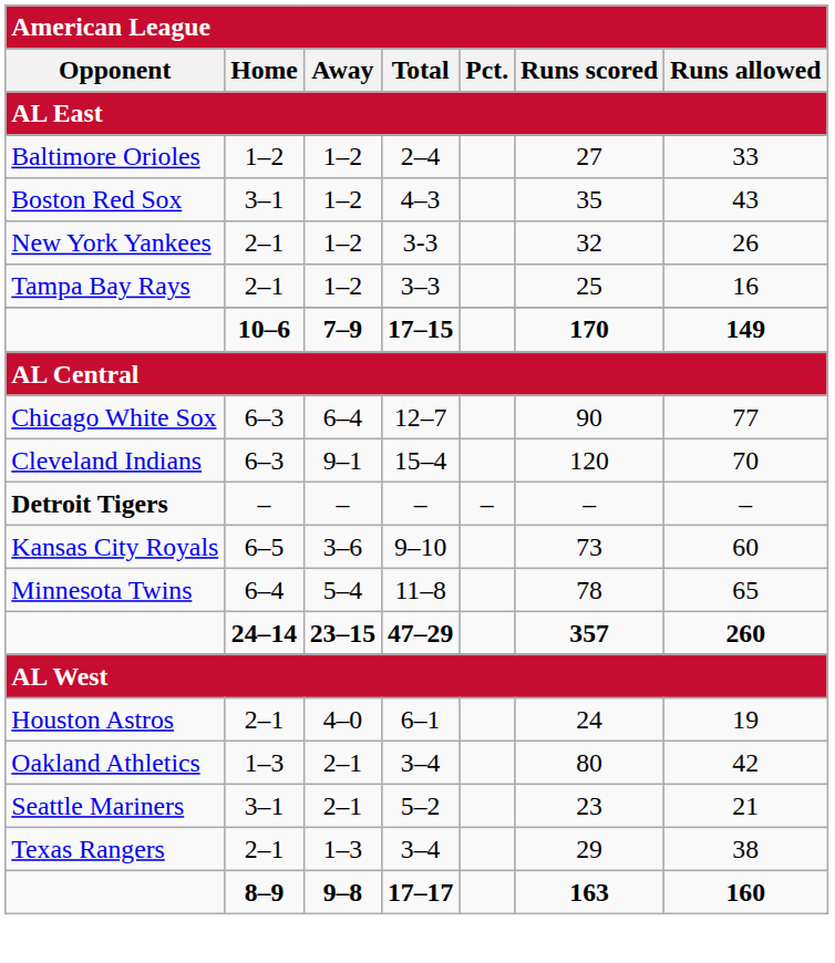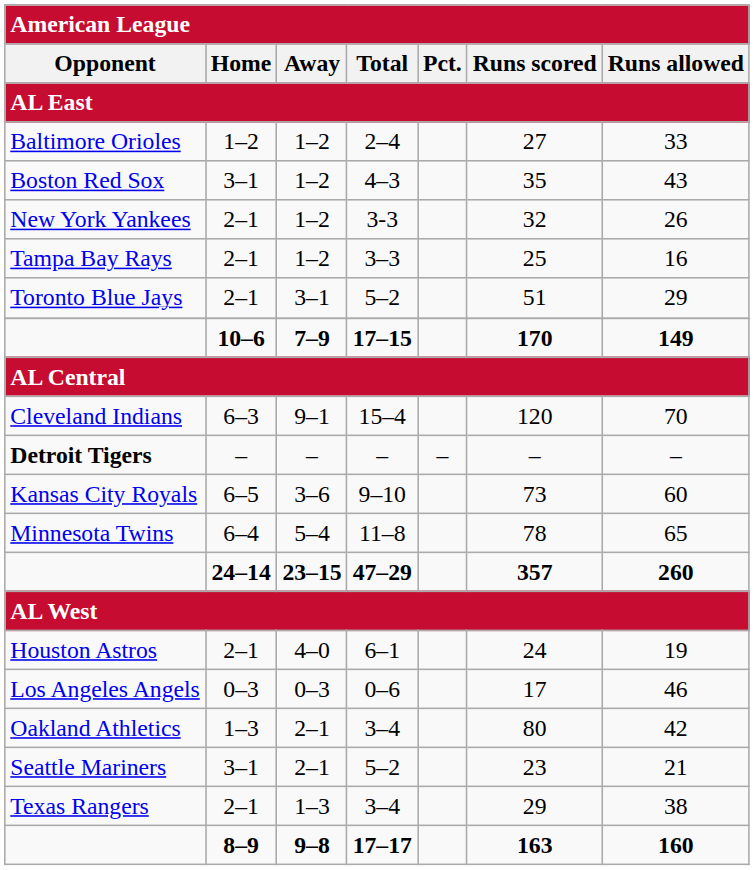+ row: Toronto Blue Jays | 2–1 | 3–1 | 5–2 | 51 | 29
- row: Chicago White Sox | 6–3 | 6–4 | 12–7 | 90 | 77
+ row: Los Angeles Angels | 0–3 | 0–3 | 0–6 | 17 | 46
